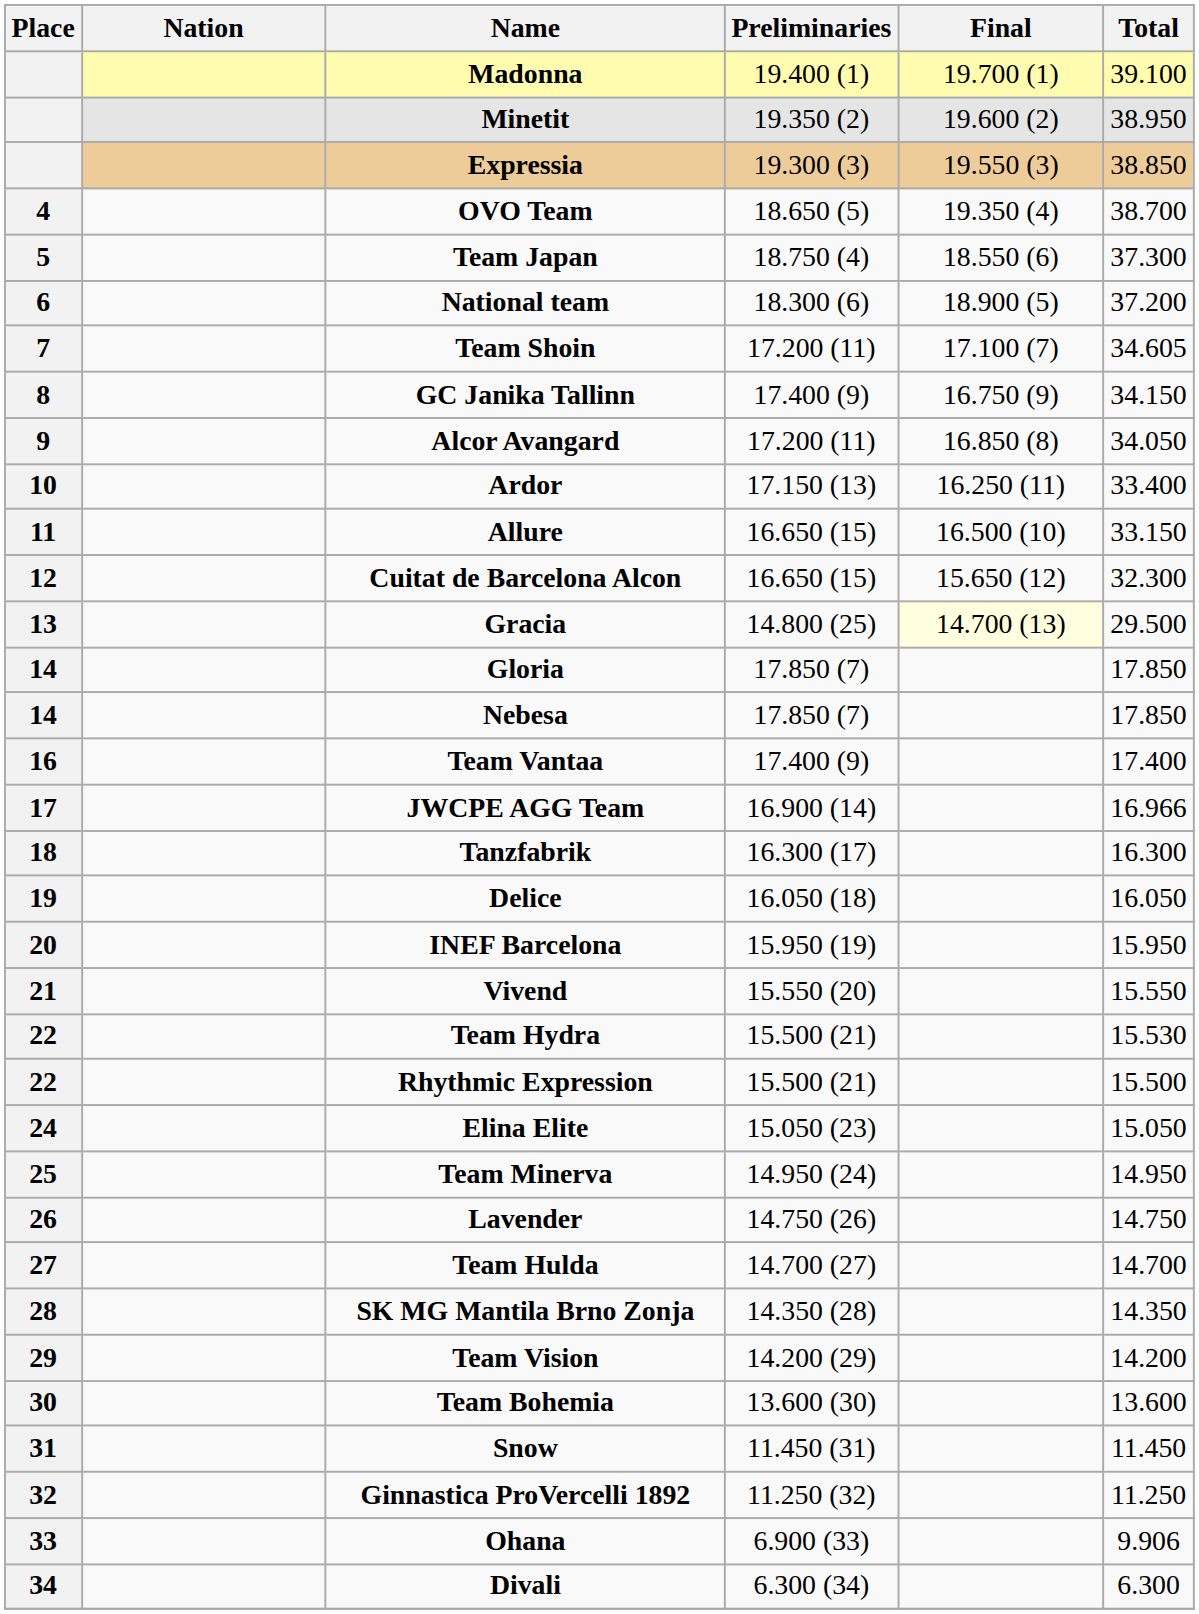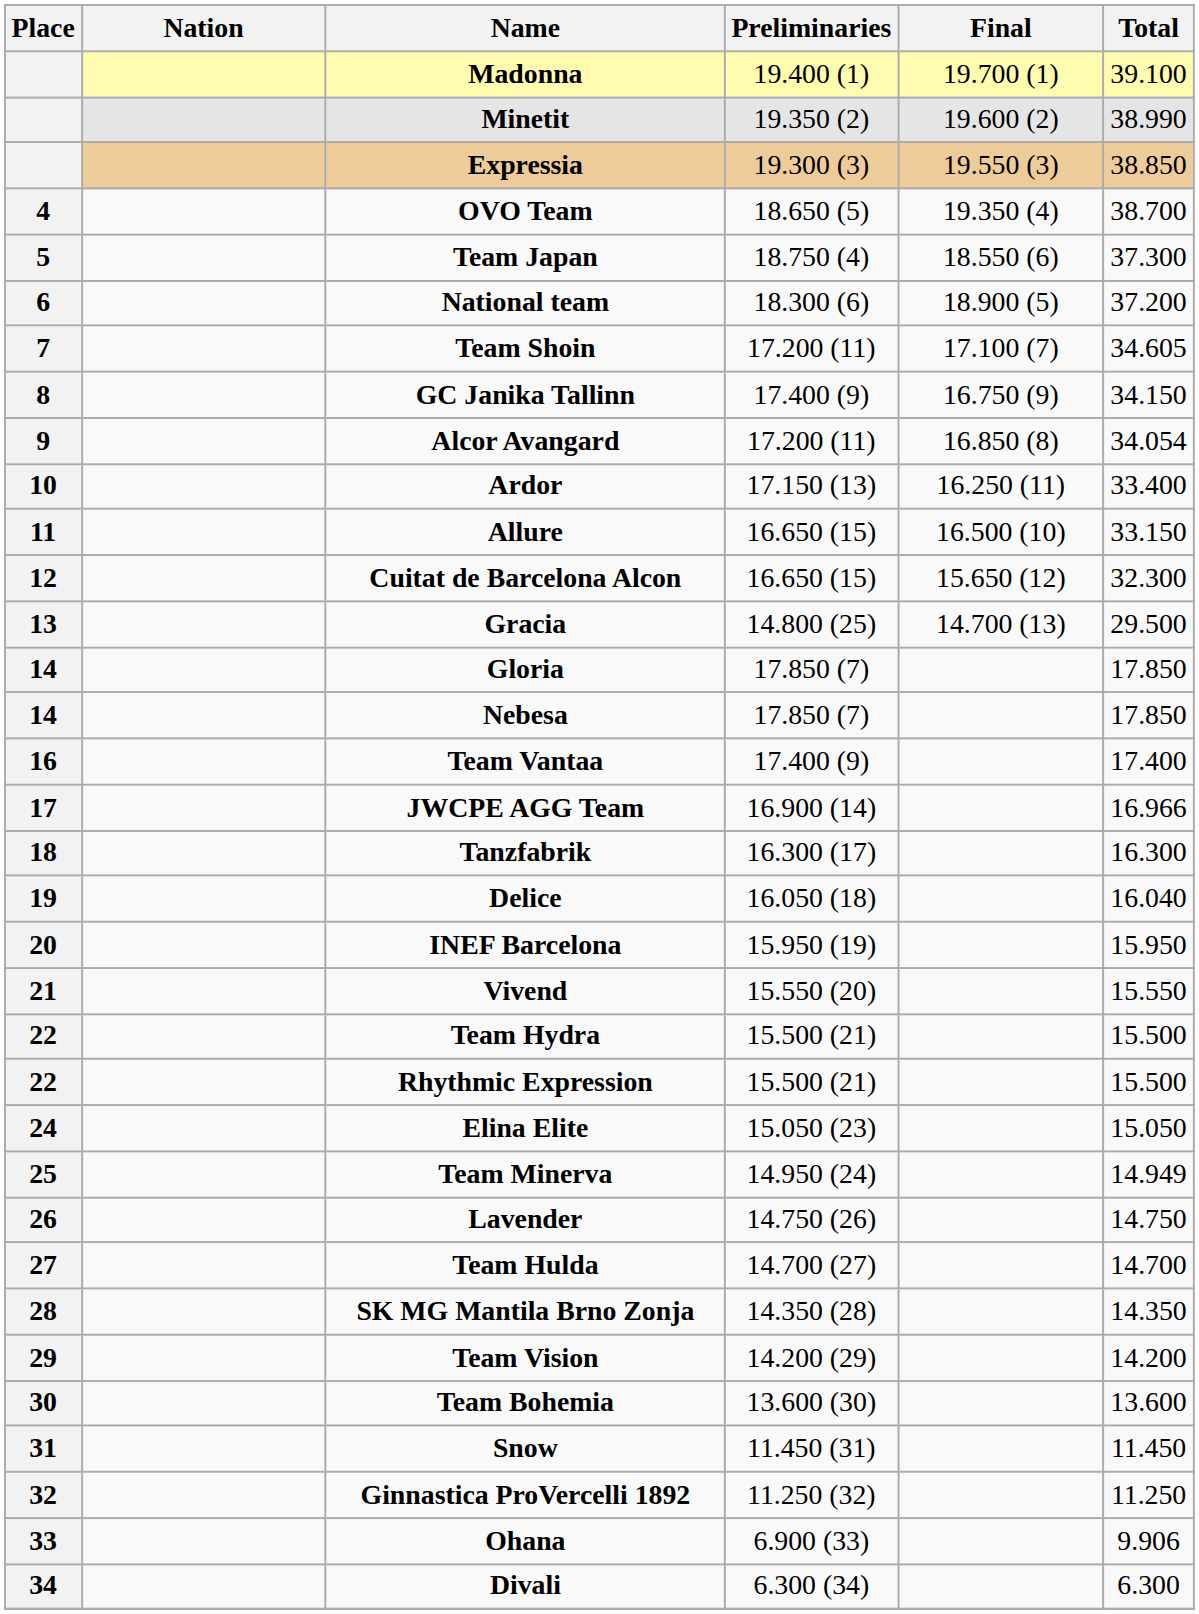Minetit | Total: 38.950 -> 38.990
Alcor Avangard | Total: 34.050 -> 34.054
Gracia | Final: lightyellow background -> no background
Delice | Total: 16.050 -> 16.040
Team Hydra | Total: 15.530 -> 15.500
Team Minerva | Total: 14.950 -> 14.949
